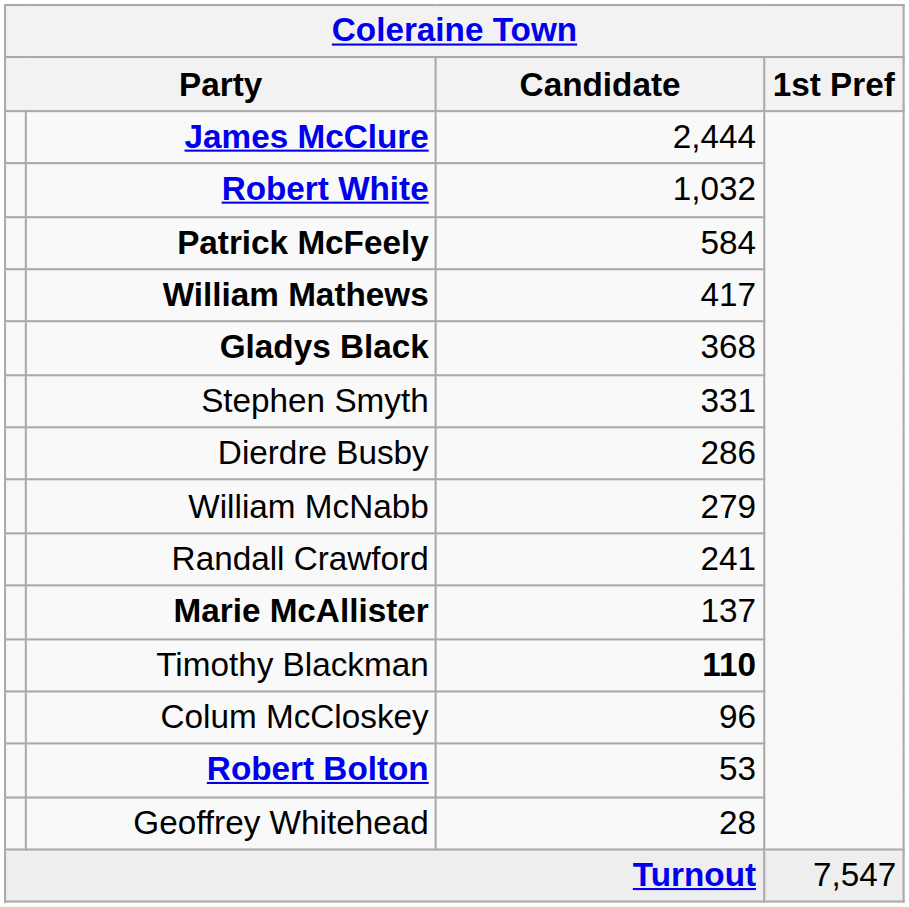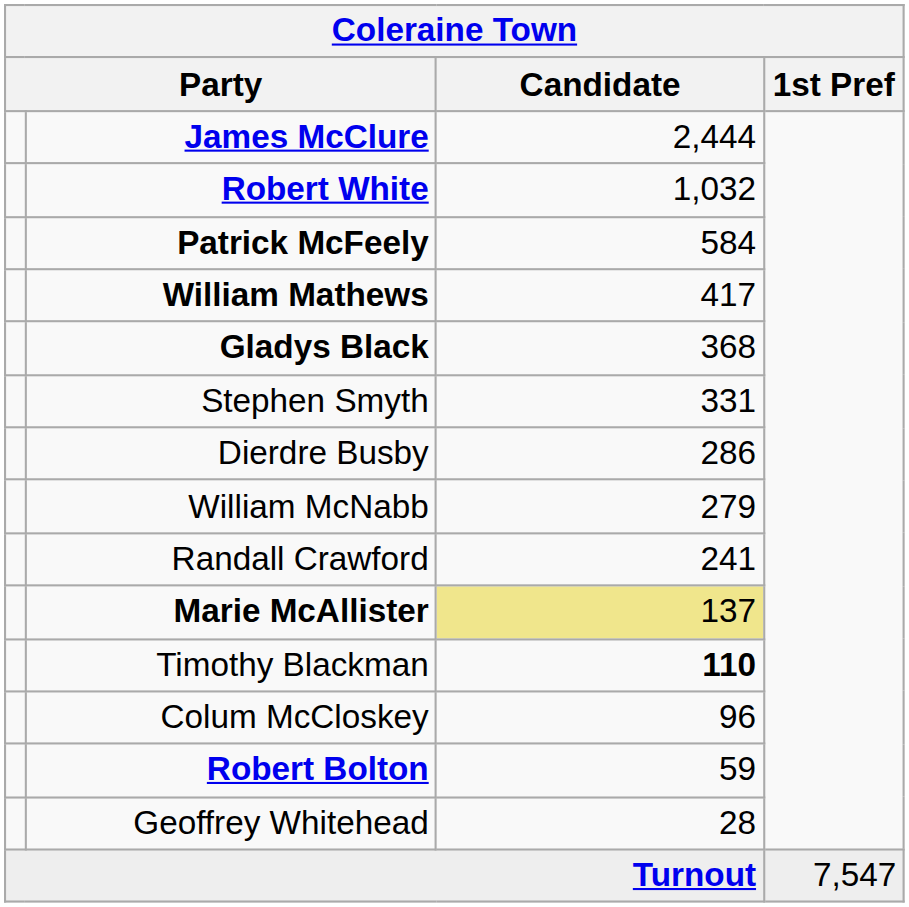Marie McAllister | Candidate: no background -> khaki background
Robert Bolton | Candidate: 53 -> 59
